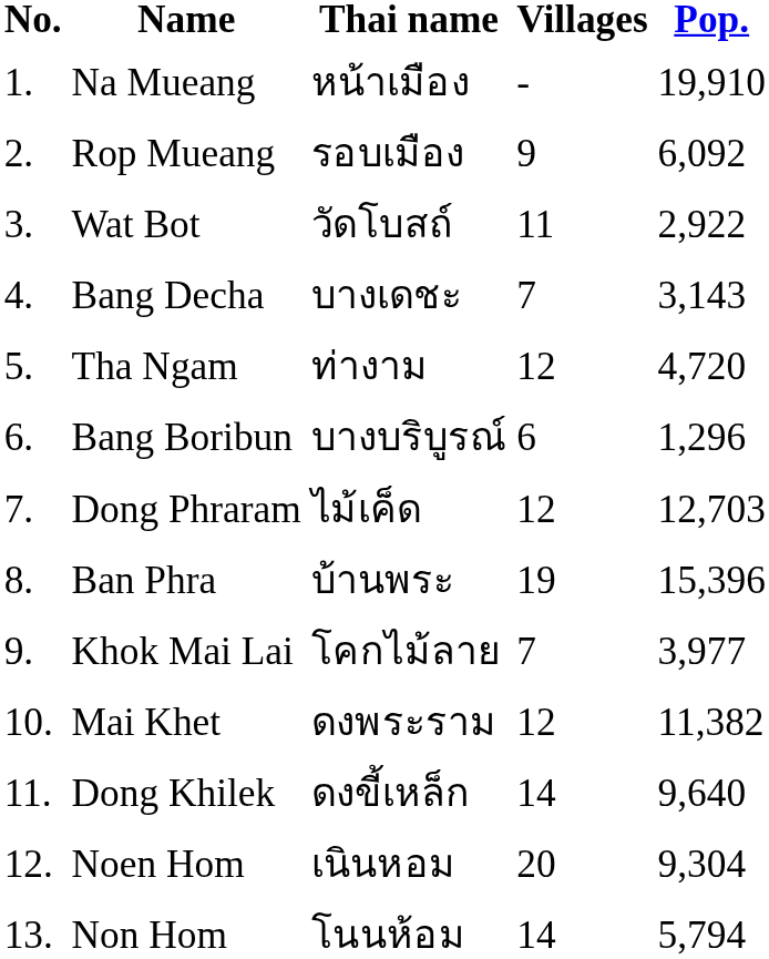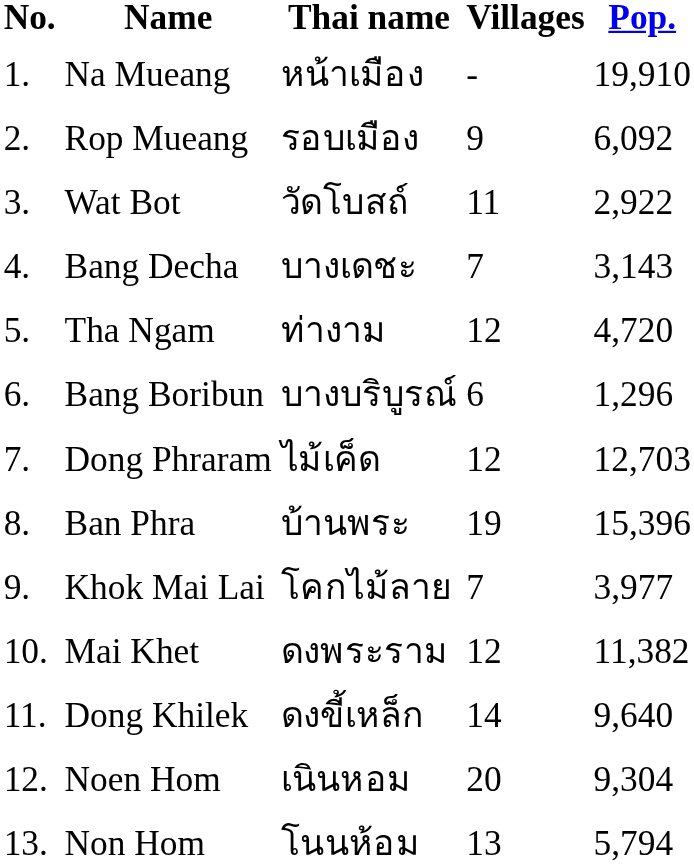Non Hom | Villages: 14 -> 13
